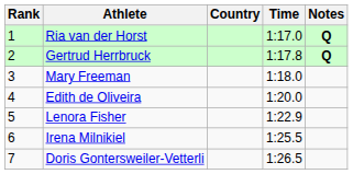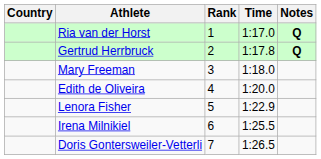columns swapped: Rank <-> Country
